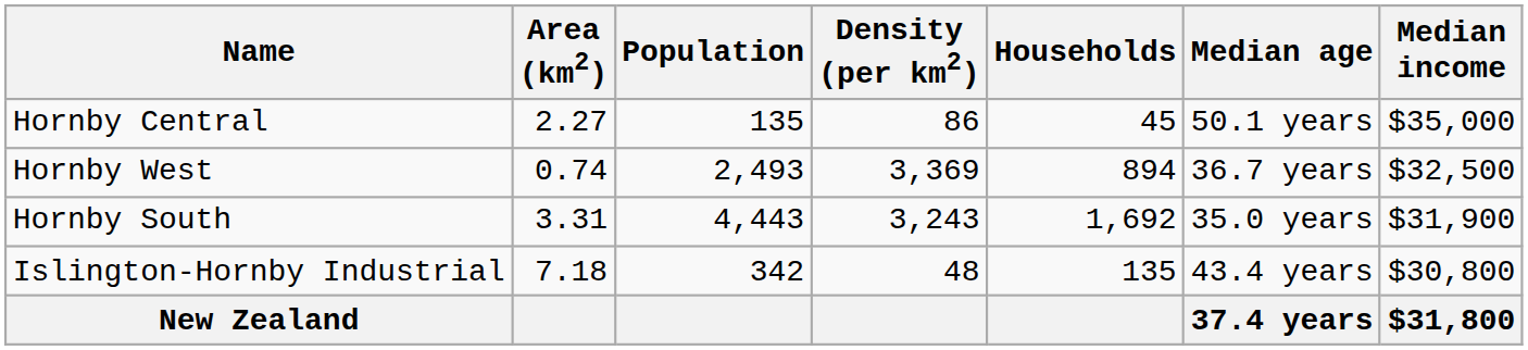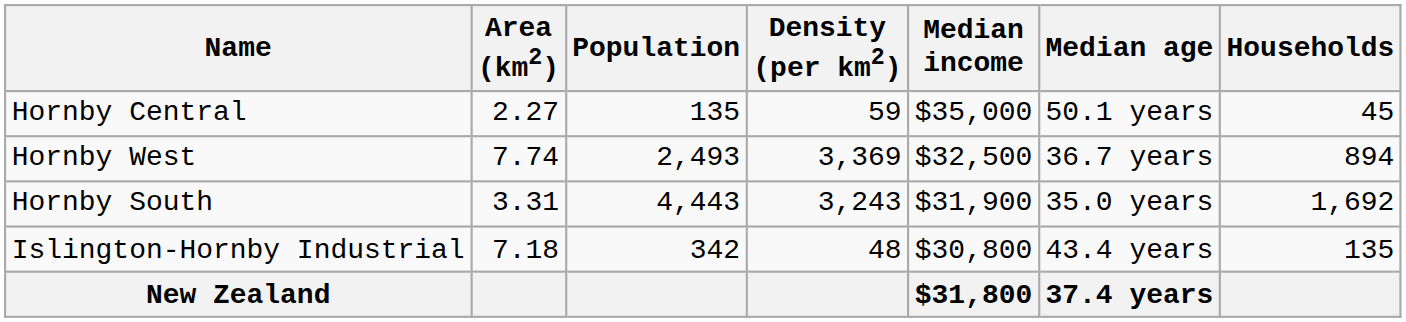columns swapped: Households <-> Median income
Hornby Central | Density (per km2): 86 -> 59
Hornby West | Area (km2): 0.74 -> 7.74
